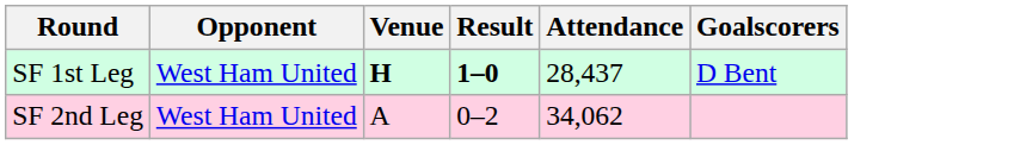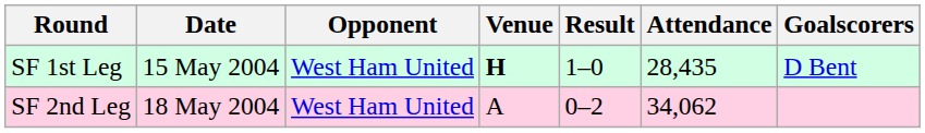+ column: Date | 15 May 2004 | 18 May 2004
SF 1st Leg | Result: bold -> normal
SF 1st Leg | Attendance: 28,437 -> 28,435
